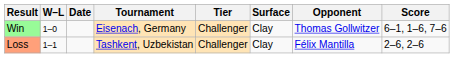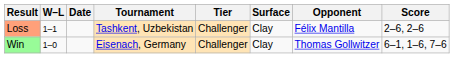rows swapped: Win <-> Loss
